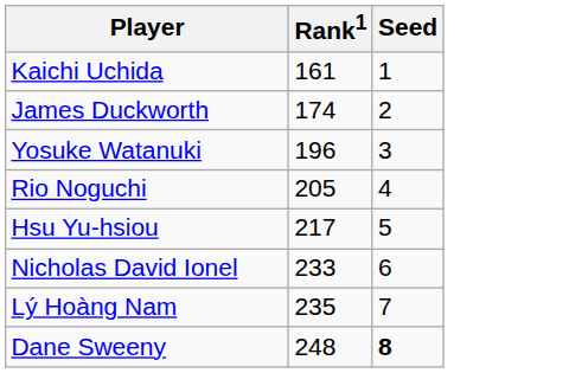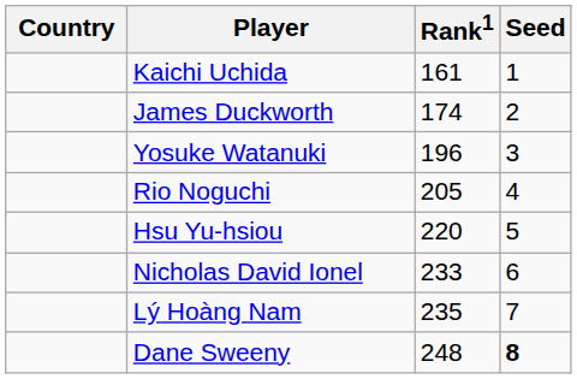+ column: Country
Hsu Yu-hsiou | Rank1: 217 -> 220
